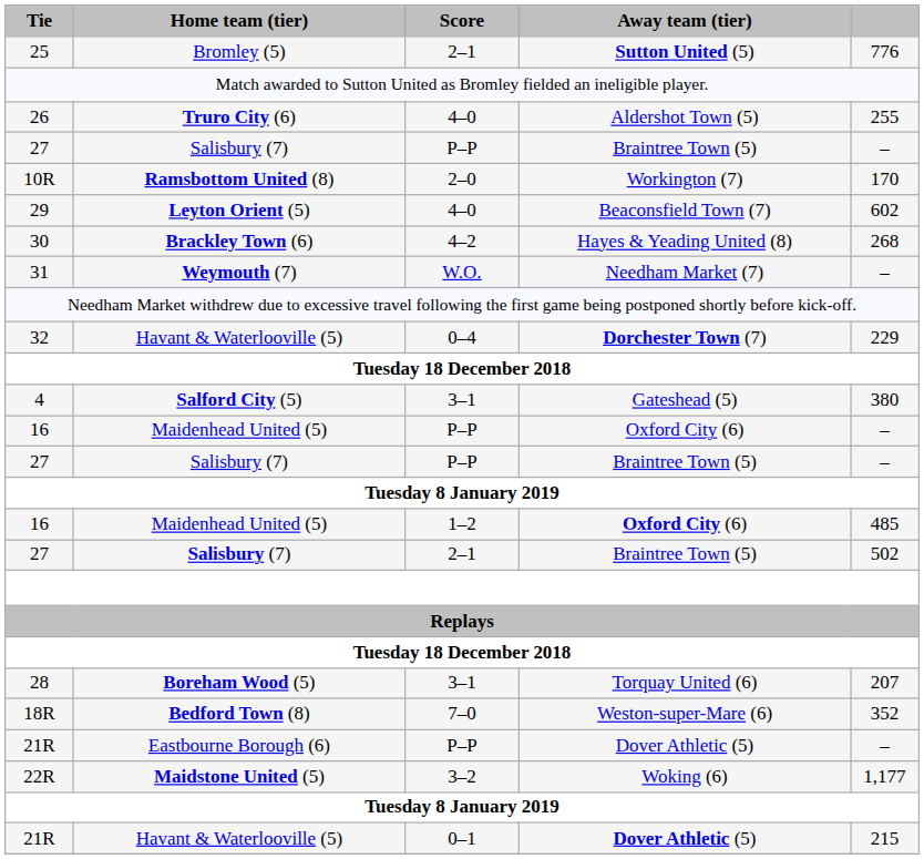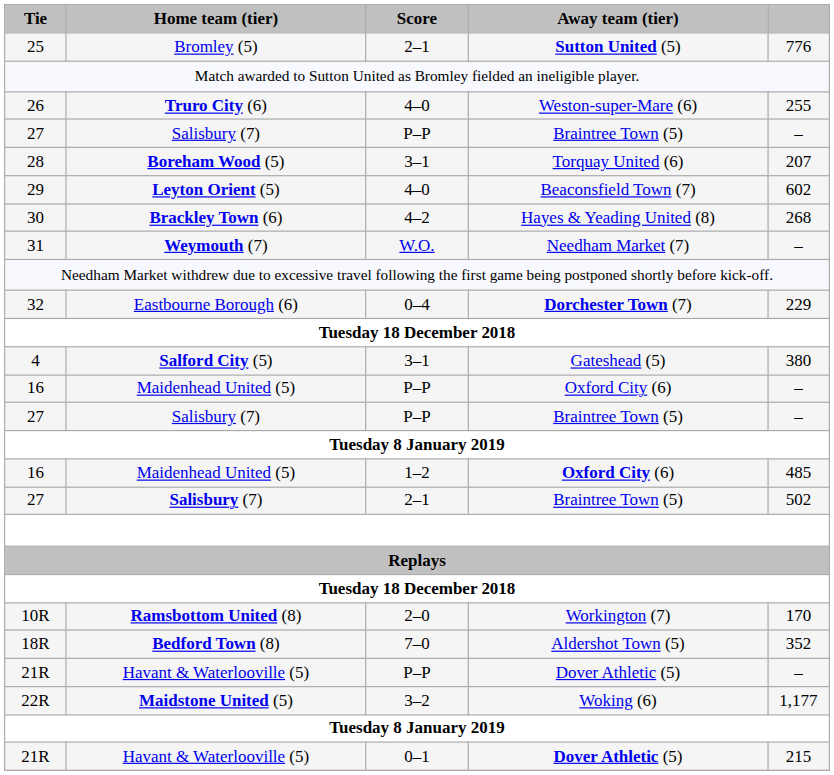26 | Away team (tier): Aldershot Town (5) -> Weston-super-Mare (6)
rows swapped: 28 <-> 10R
32 | Home team (tier): Havant & Waterlooville (5) -> Eastbourne Borough (6)
18R | Away team (tier): Weston-super-Mare (6) -> Aldershot Town (5)
21R / P–P | Home team (tier): Eastbourne Borough (6) -> Havant & Waterlooville (5)
